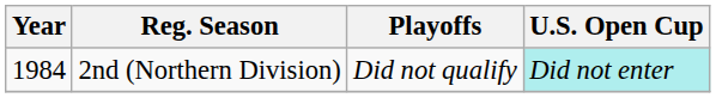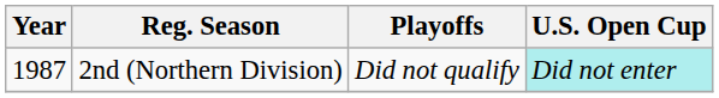2nd (Northern Division) | Year: 1984 -> 1987
